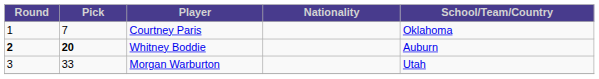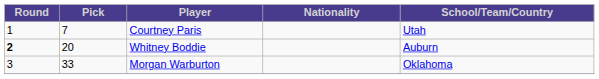Courtney Paris | School/Team/Country: Oklahoma -> Utah
Whitney Boddie | Pick: bold -> normal
Morgan Warburton | School/Team/Country: Utah -> Oklahoma
